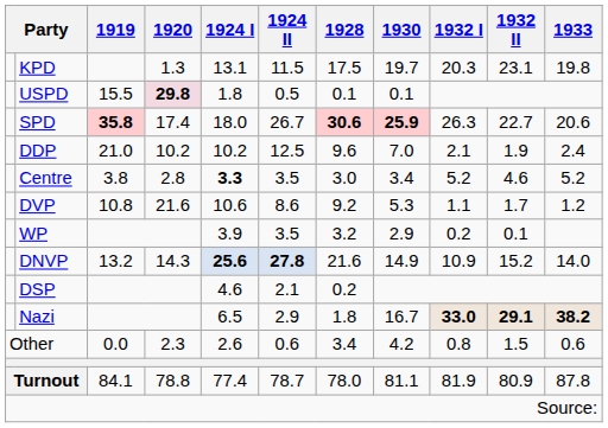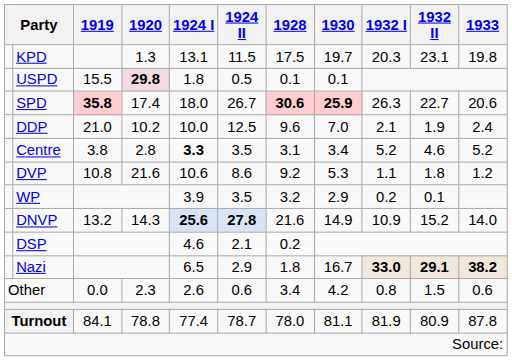DDP | 1924 I: 10.2 -> 10.0
Centre | 1928: 3.0 -> 3.1
DVP | 1932 II: 1.7 -> 1.8
